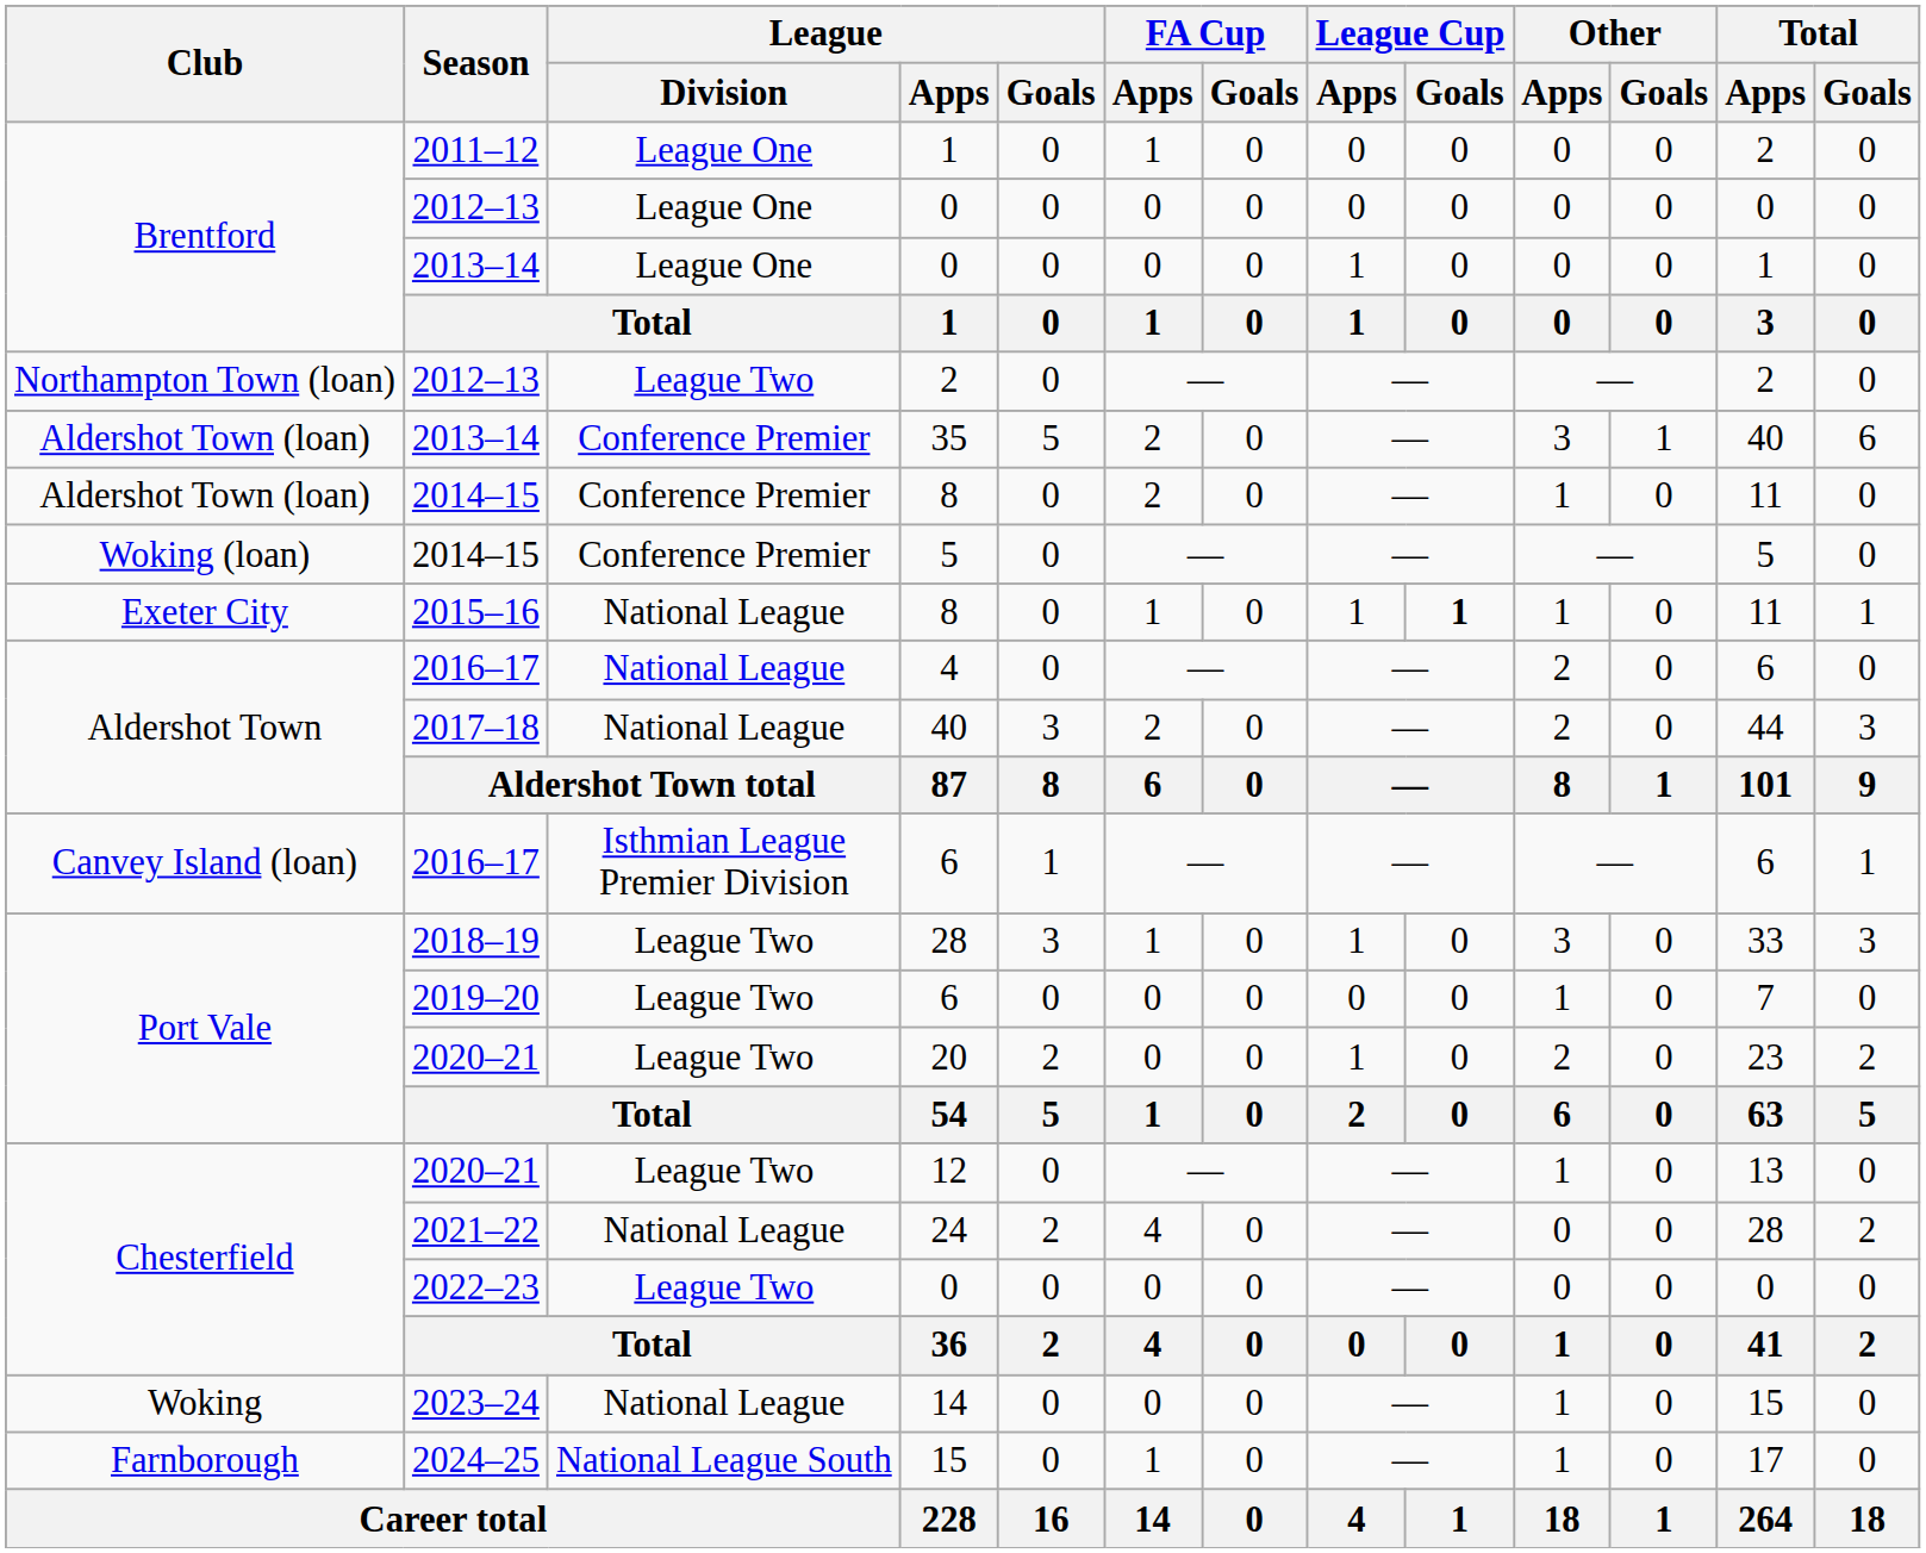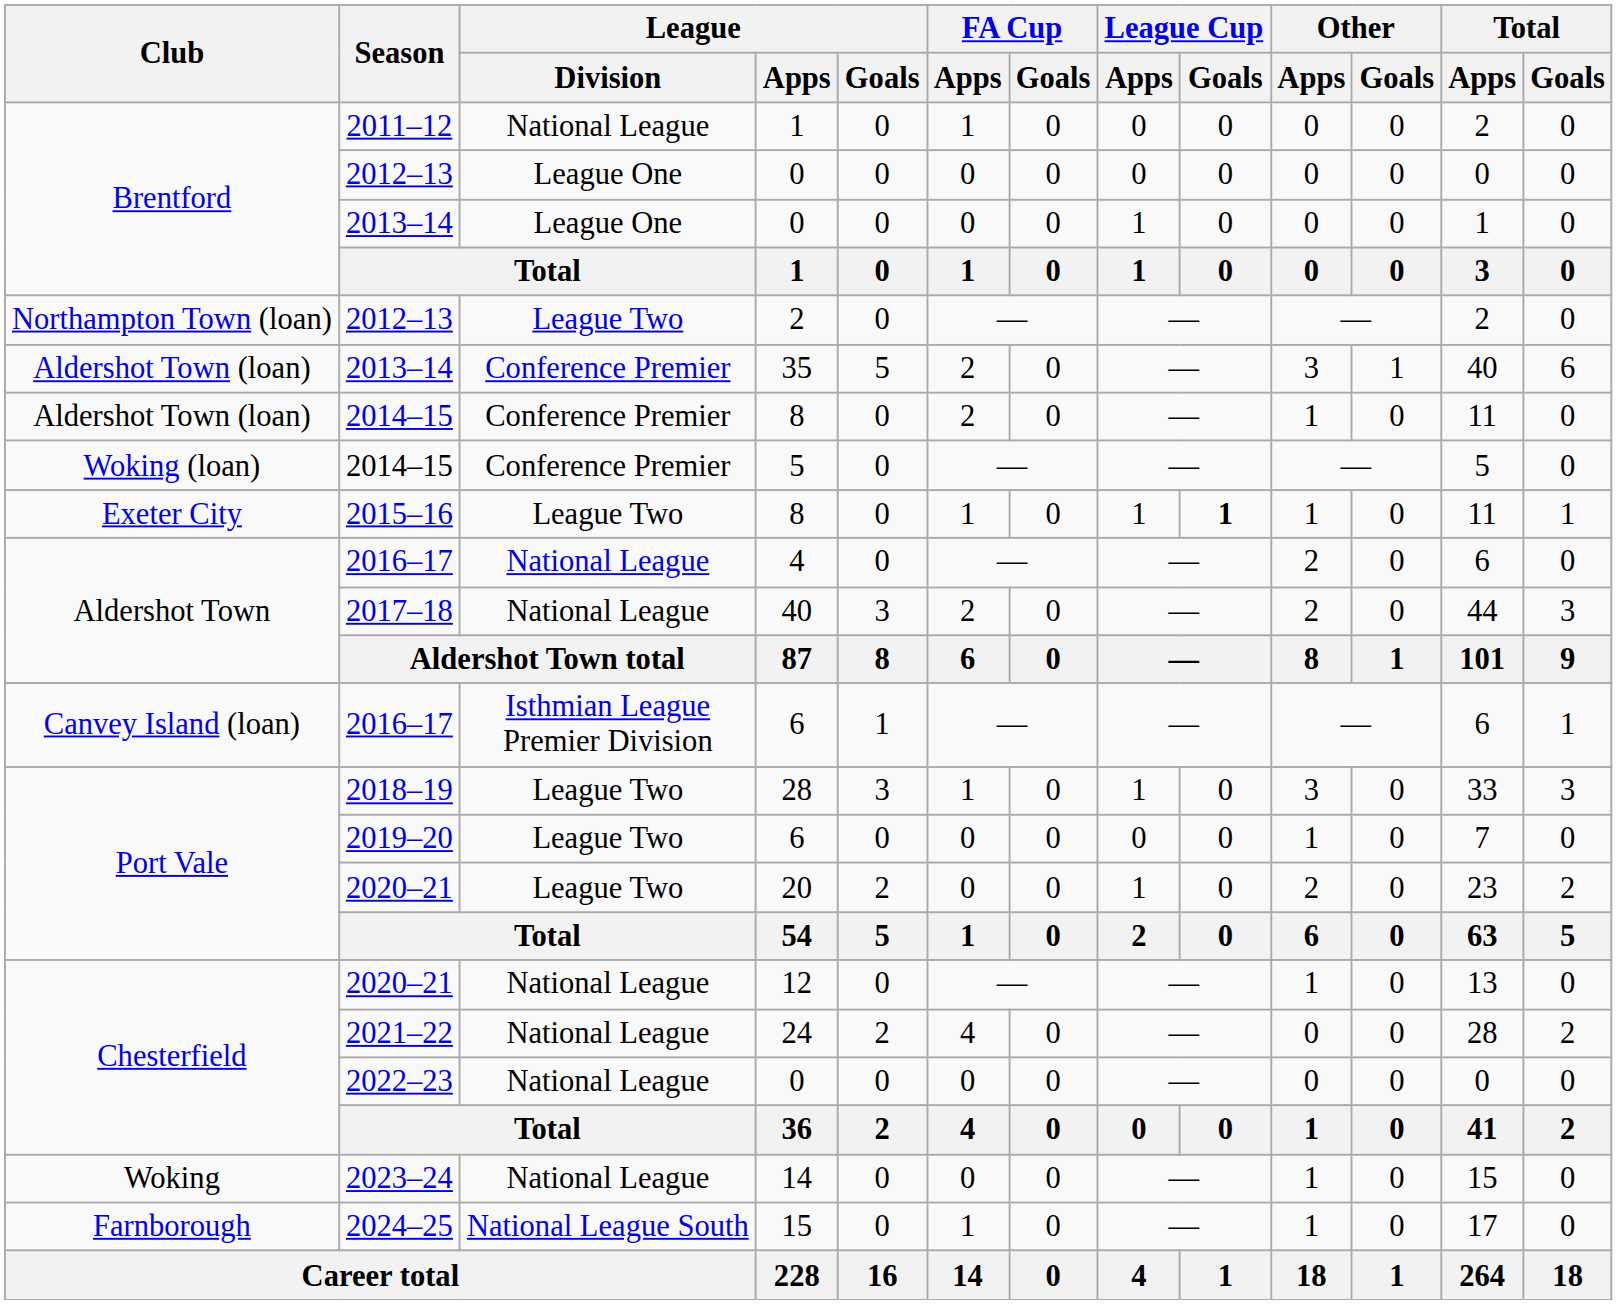2011–12 / 1 | League / Division: League One -> National League
2015–16 / 8 | League / Division: National League -> League Two
12 | League / Division: League Two -> National League
2022–23 / 0 | League / Division: League Two -> National League
